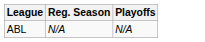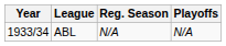+ column: Year | 1933/34
